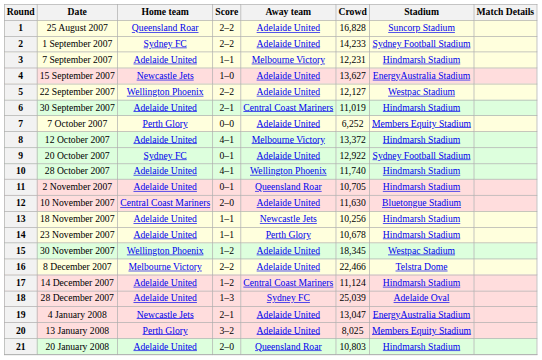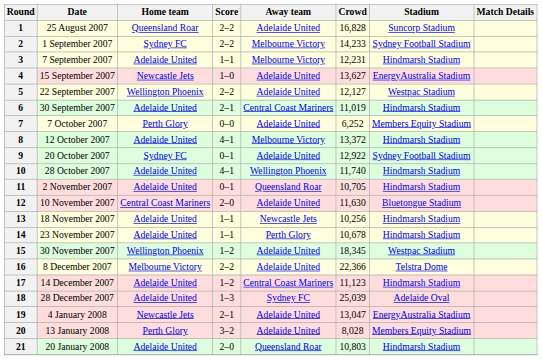2 | Away team: Adelaide United -> Melbourne Victory
16 | Crowd: 22,466 -> 22,366
17 | Crowd: 11,124 -> 11,123
20 | Crowd: 8,025 -> 8,028
